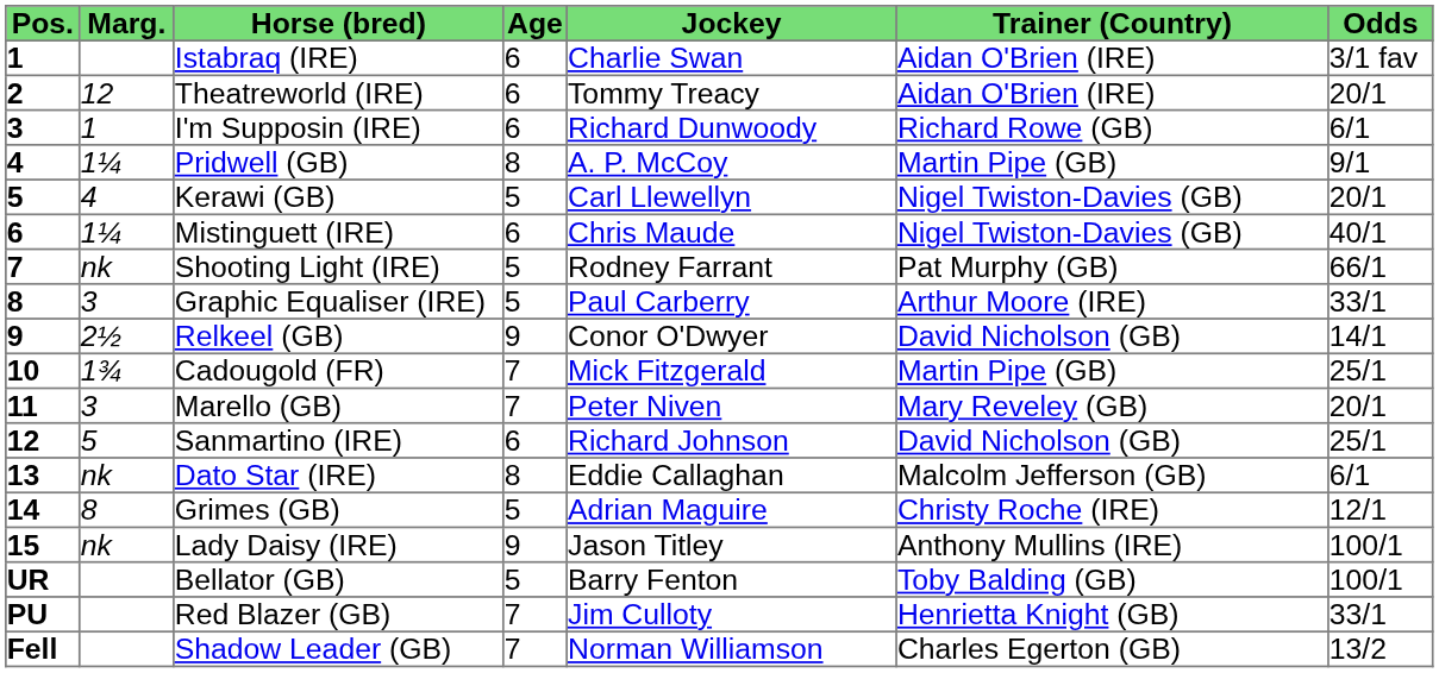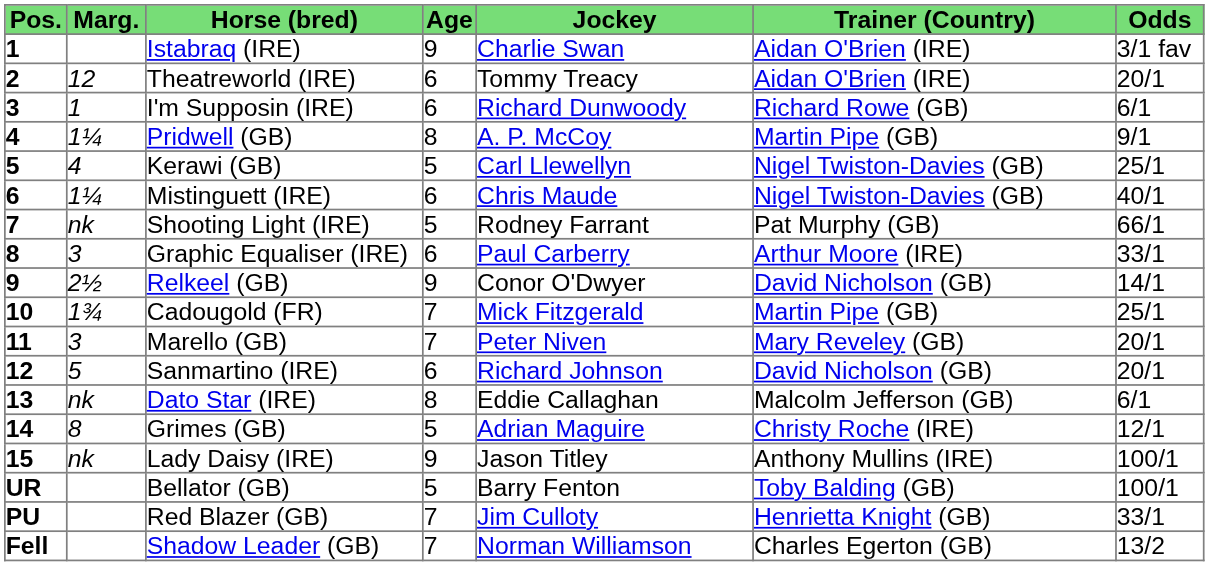Istabraq (IRE) | Age: 6 -> 9
Kerawi (GB) | Odds: 20/1 -> 25/1
Graphic Equaliser (IRE) | Age: 5 -> 6
Sanmartino (IRE) | Odds: 25/1 -> 20/1
